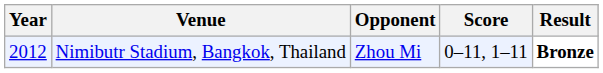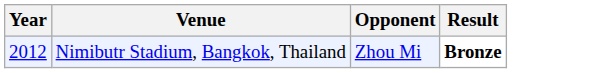- column: Score | 0–11, 1–11
